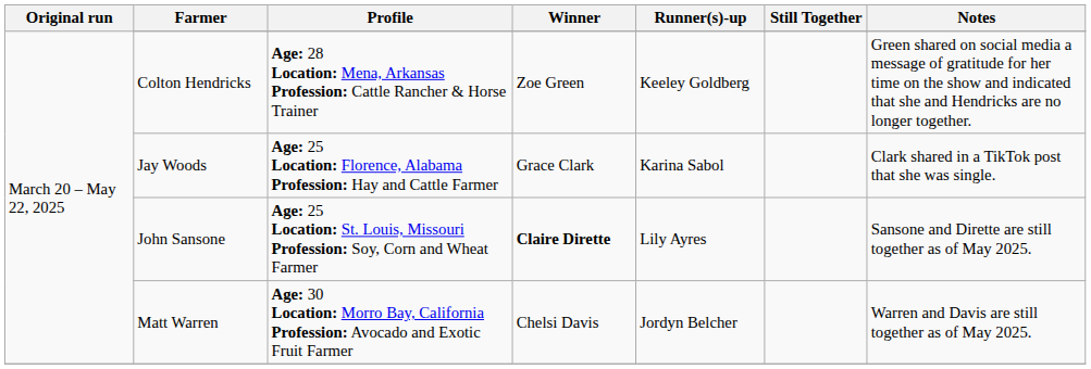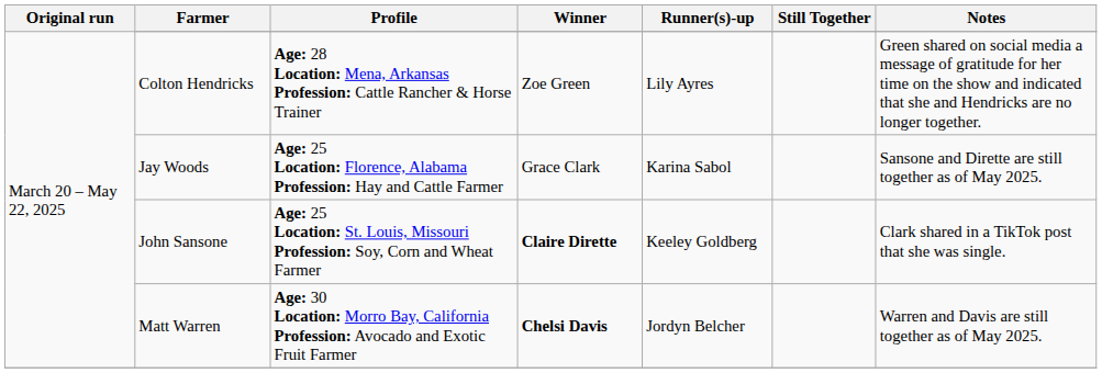Colton Hendricks | Runner(s)-up: Keeley Goldberg -> Lily Ayres
Jay Woods | Notes: Clark shared in a TikTok post that she was single. -> Sansone and Dirette are still together as of May 2025.
John Sansone | Runner(s)-up: Lily Ayres -> Keeley Goldberg
John Sansone | Notes: Sansone and Dirette are still together as of May 2025. -> Clark shared in a TikTok post that she was single.
Matt Warren | Winner: normal -> bold
